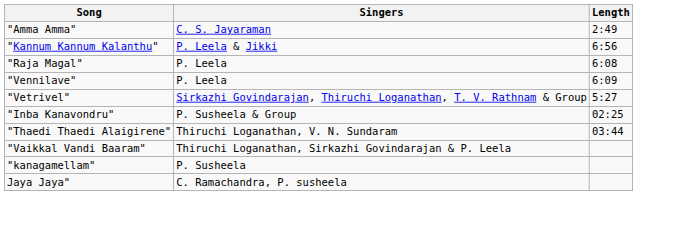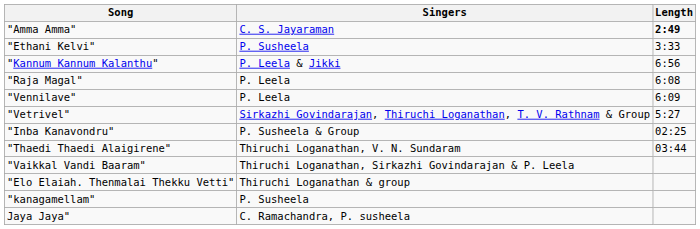"Amma Amma" | Length: normal -> bold
+ row: "Ethani Kelvi" | P. Susheela | 3:33
+ row: "Elo Elaiah. Thenmalai Thekku Vetti" | Thiruchi Loganathan & group
